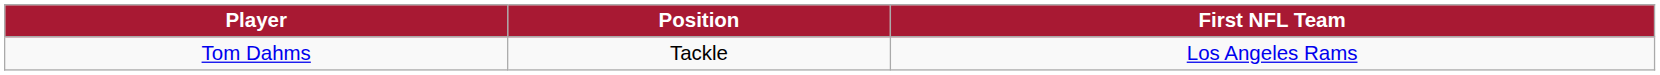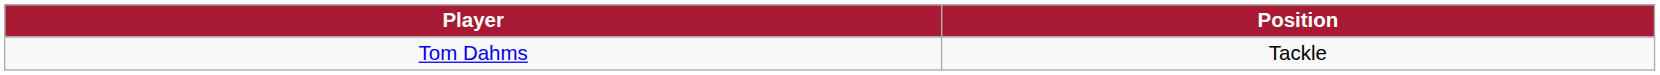- column: First NFL Team | Los Angeles Rams
